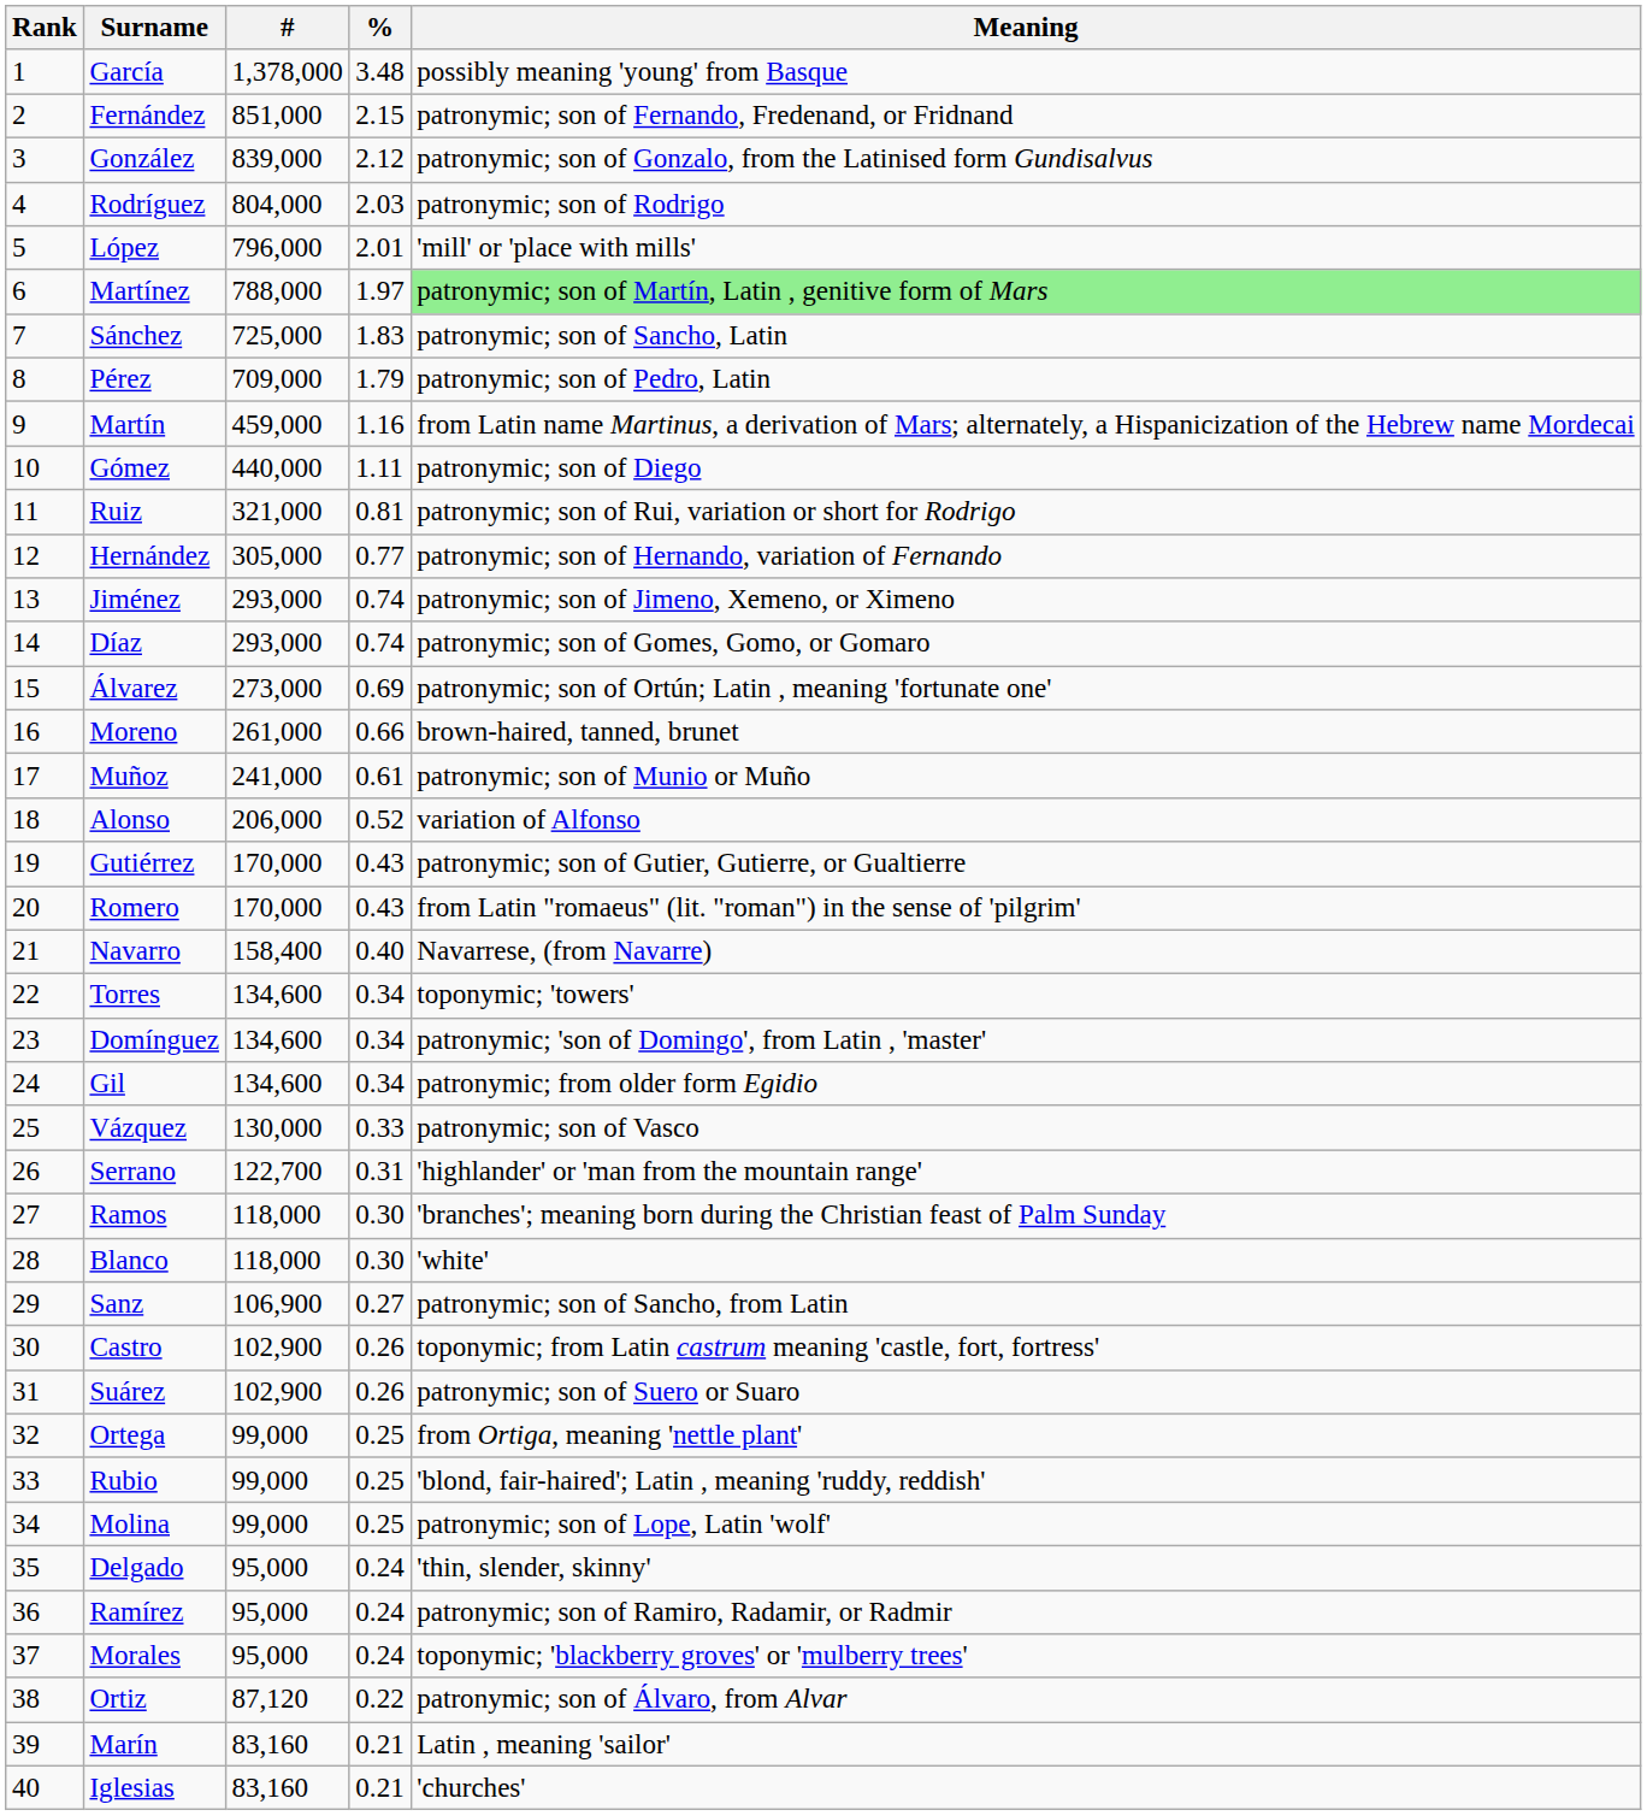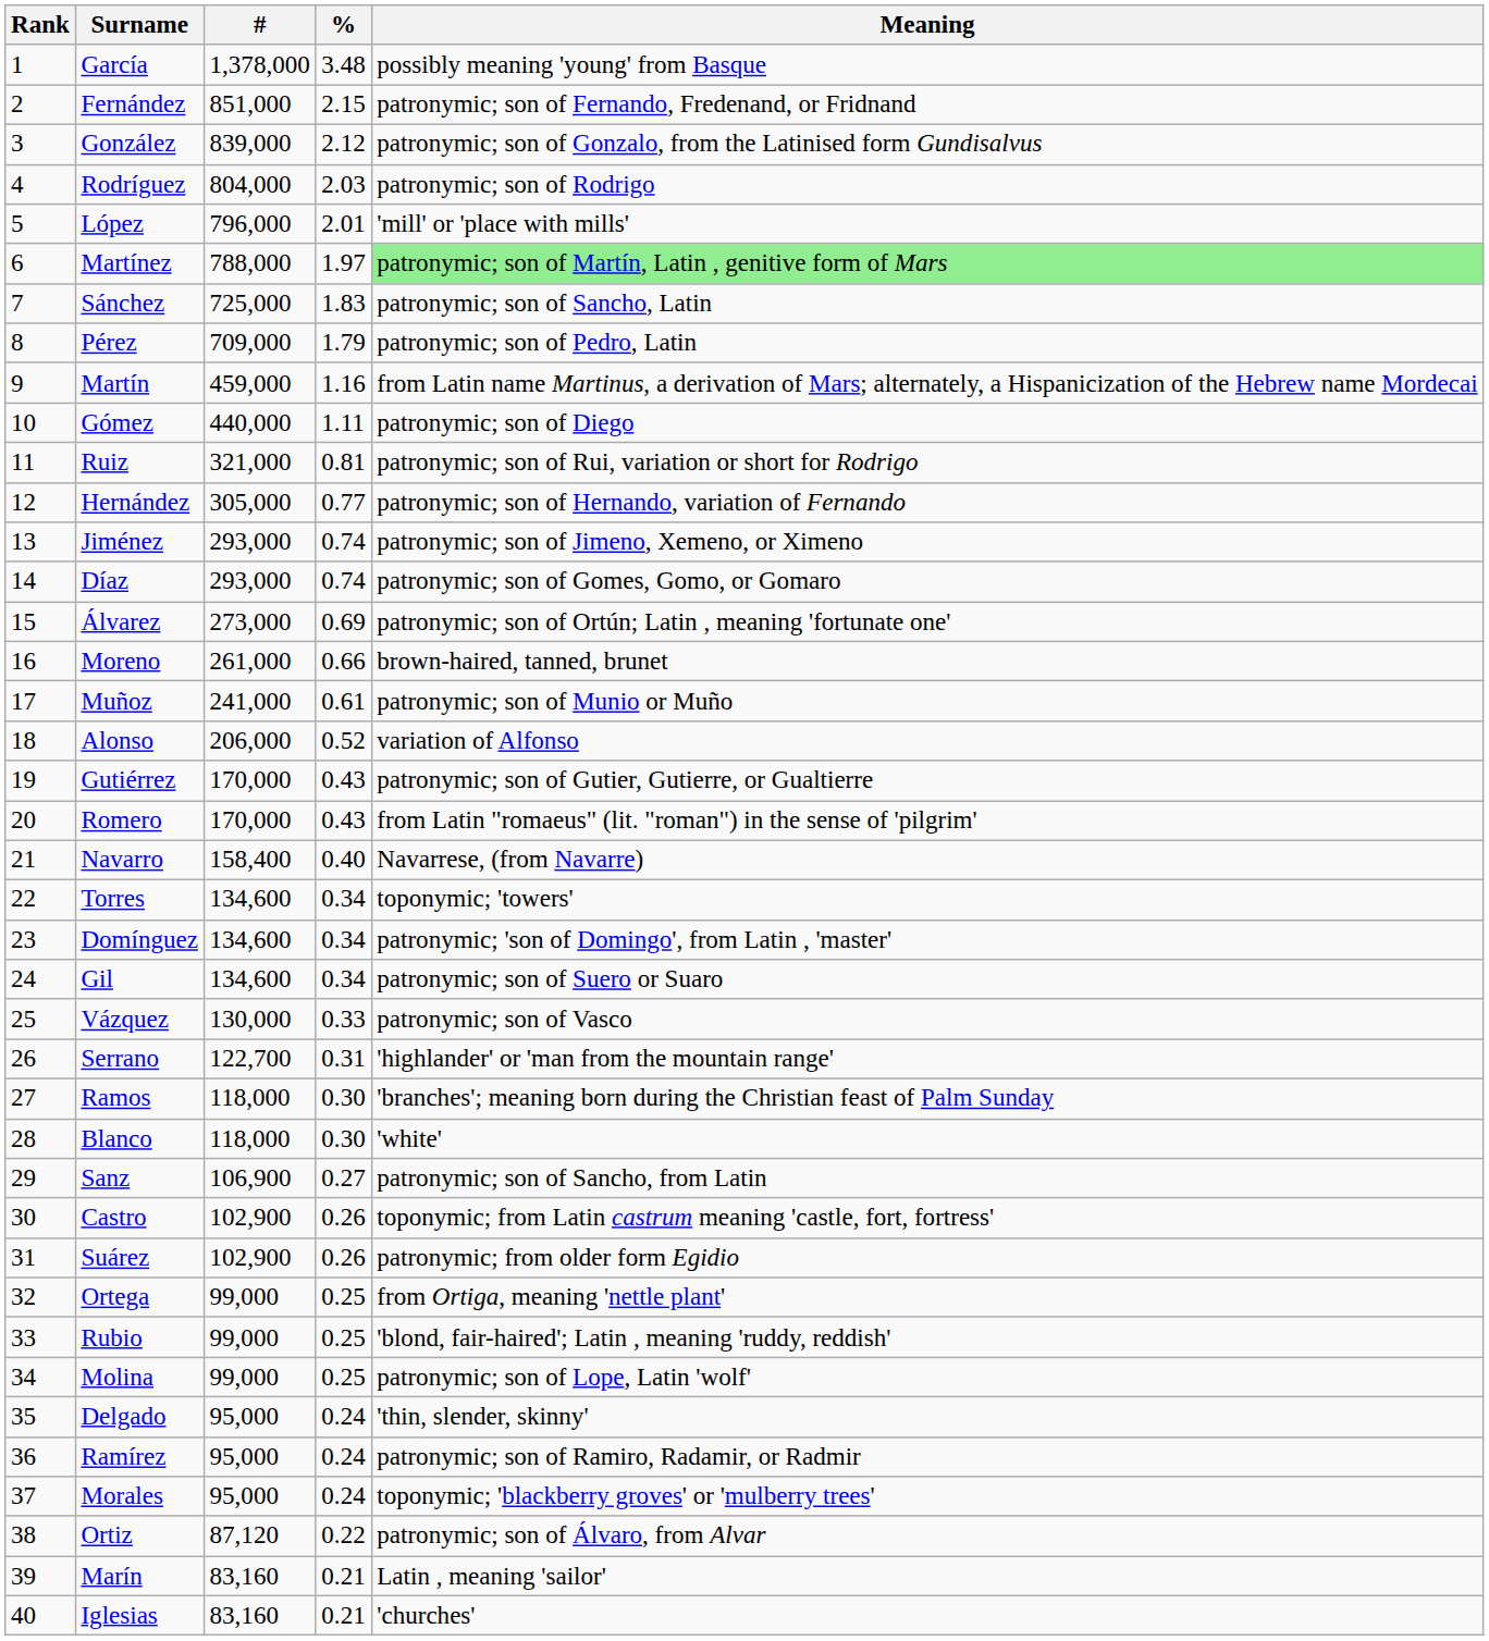Gil | Meaning: patronymic; from older form Egidio -> patronymic; son of Suero or Suaro
Suárez | Meaning: patronymic; son of Suero or Suaro -> patronymic; from older form Egidio
